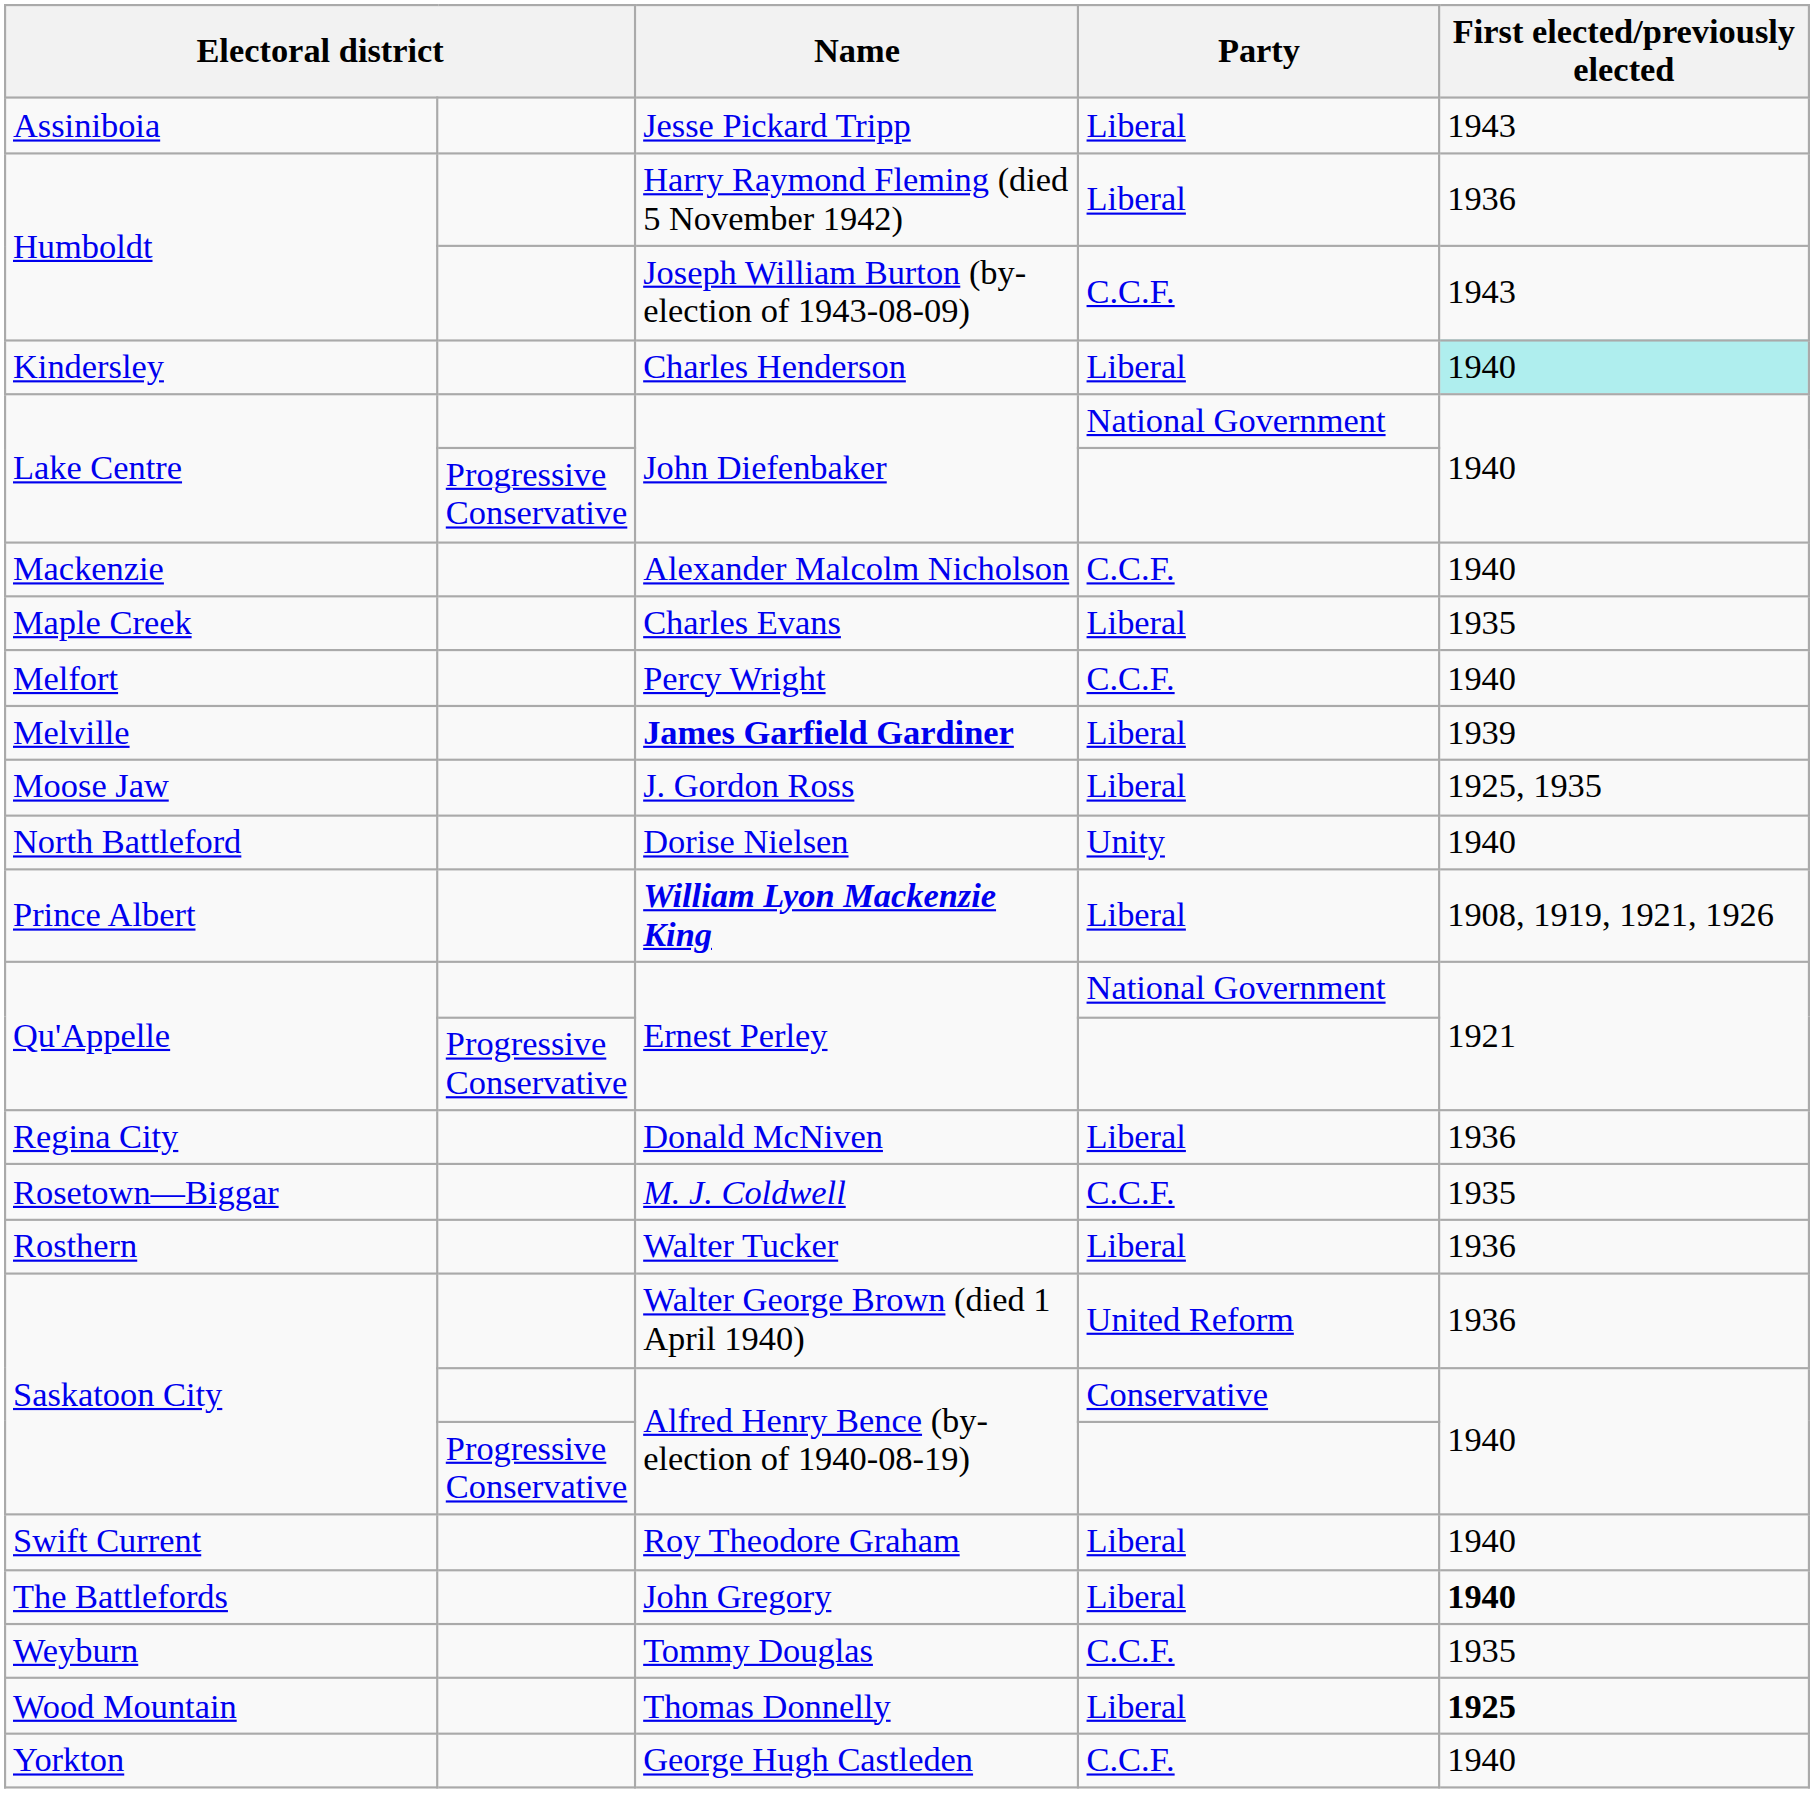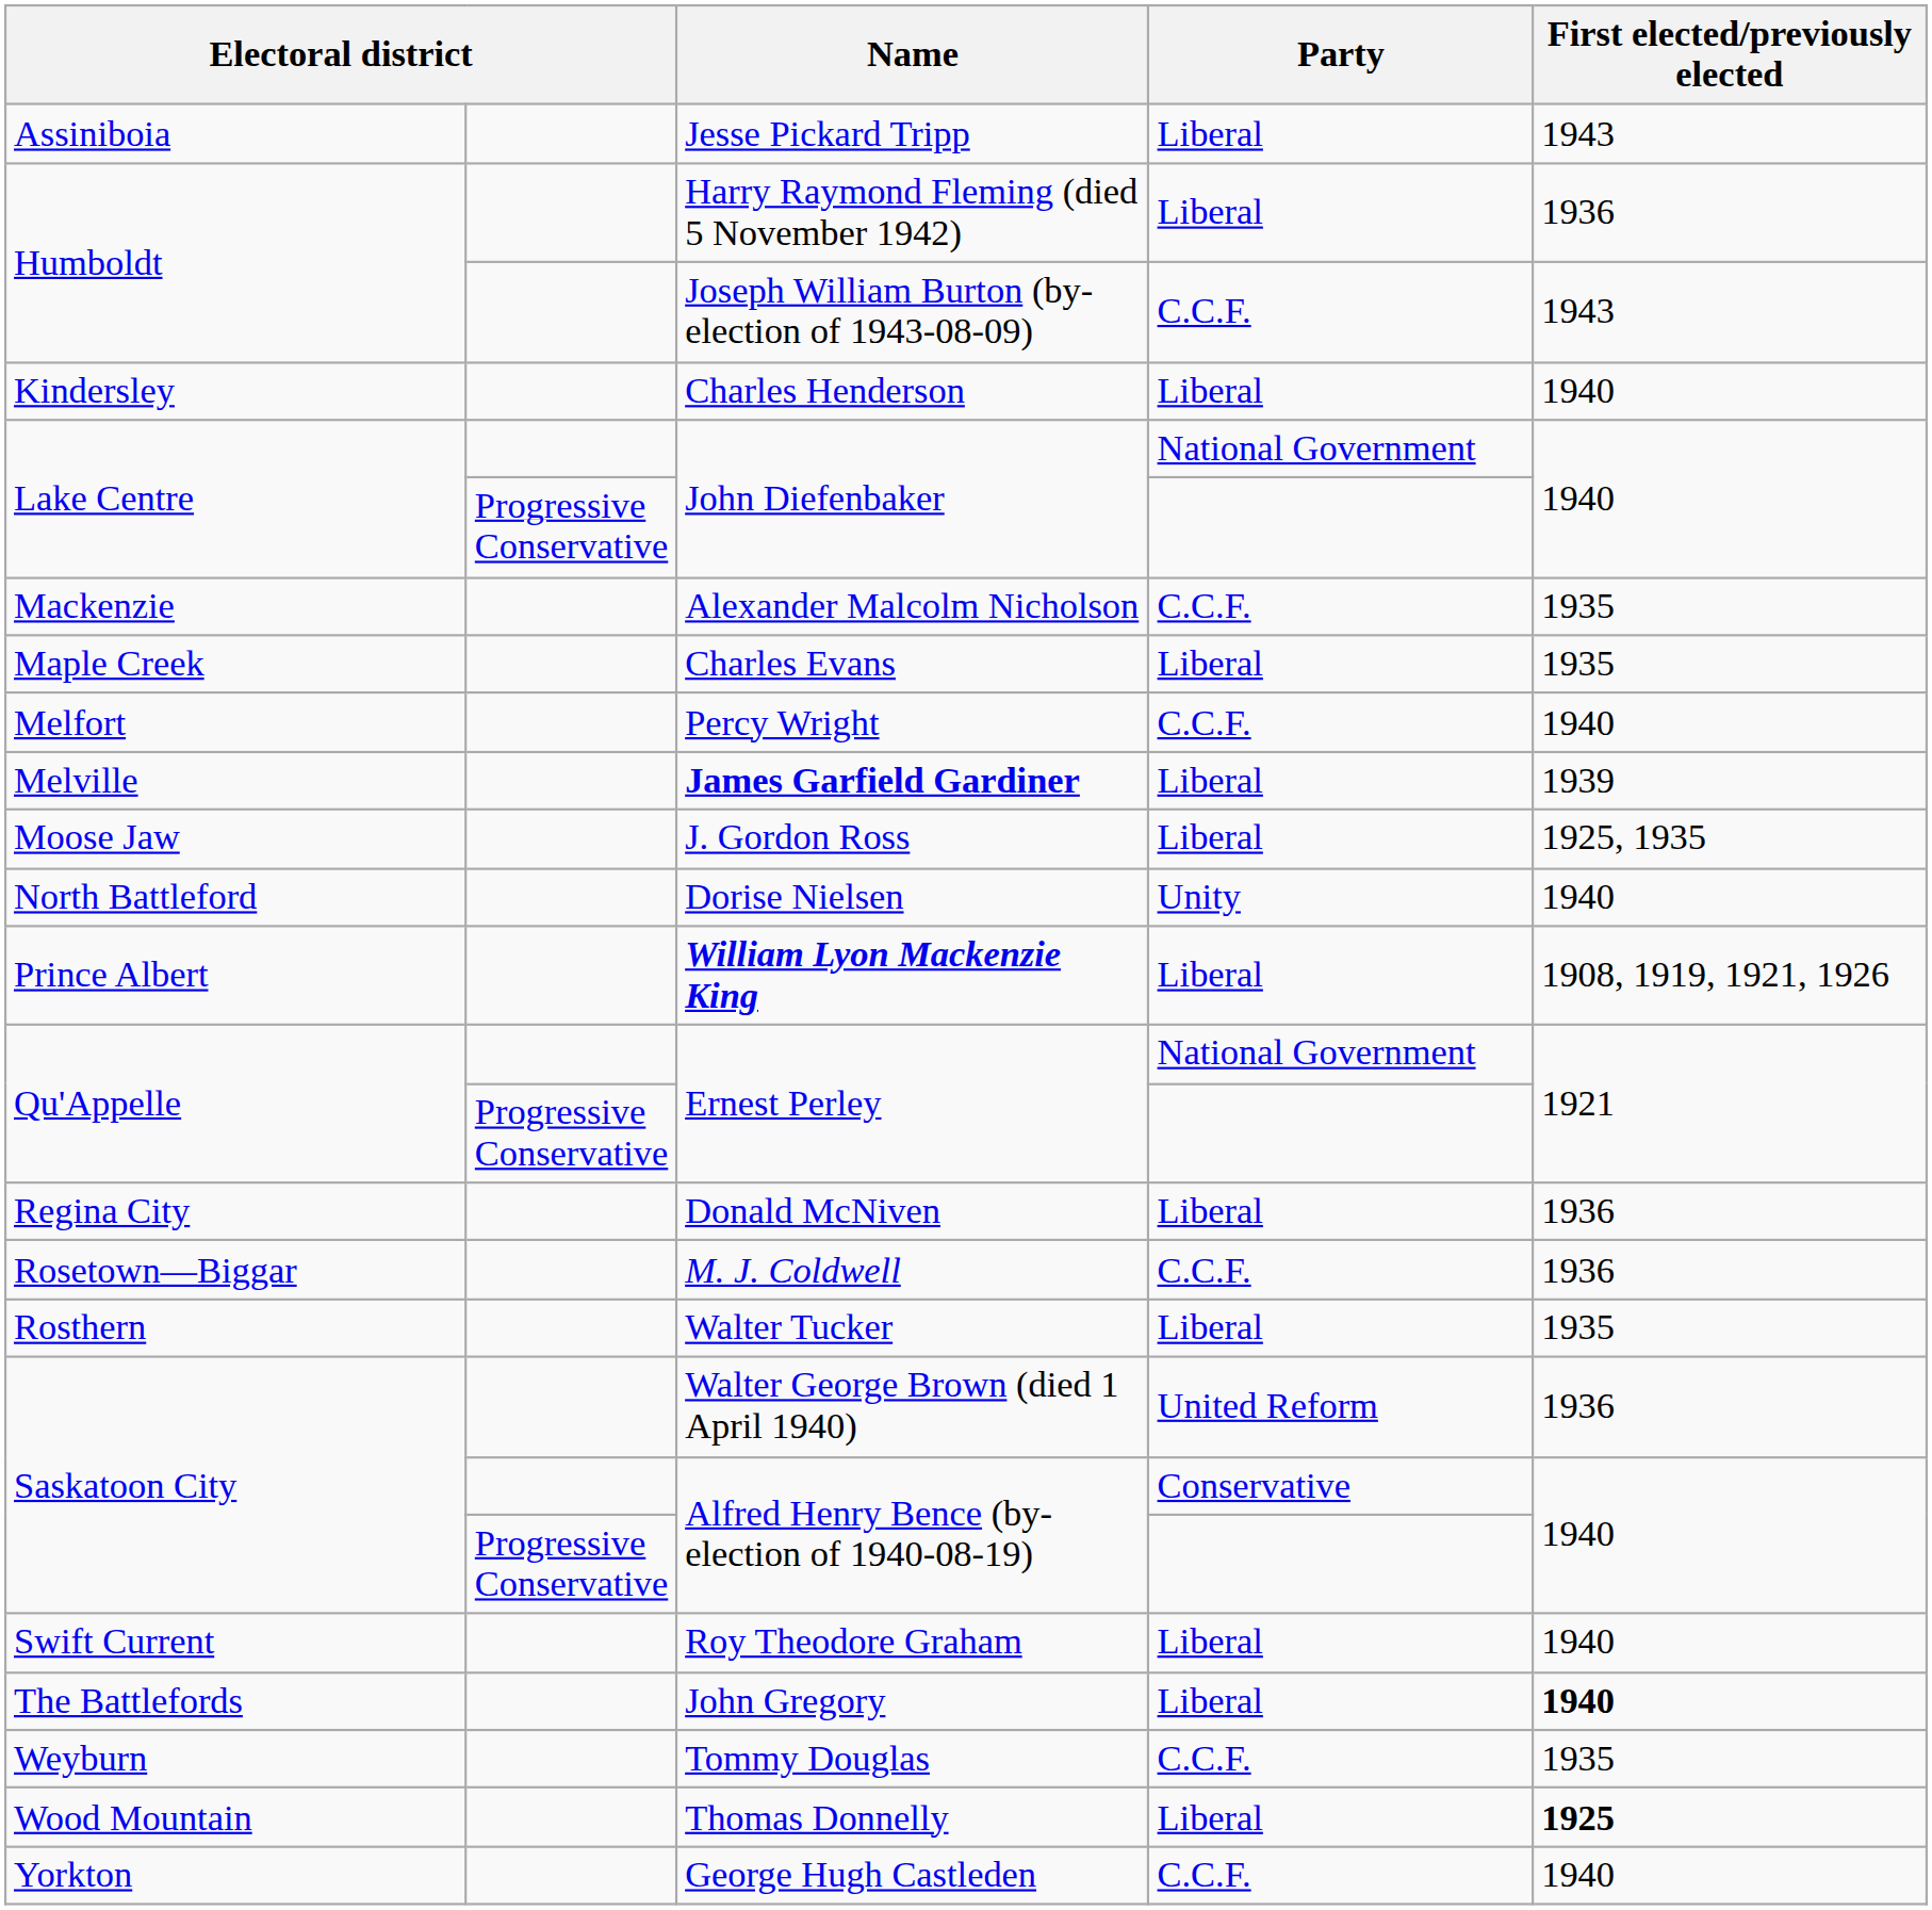Charles Henderson | First elected/previously elected: paleturquoise background -> no background
Alexander Malcolm Nicholson | First elected/previously elected: 1940 -> 1935
M. J. Coldwell | First elected/previously elected: 1935 -> 1936
Walter Tucker | First elected/previously elected: 1936 -> 1935
